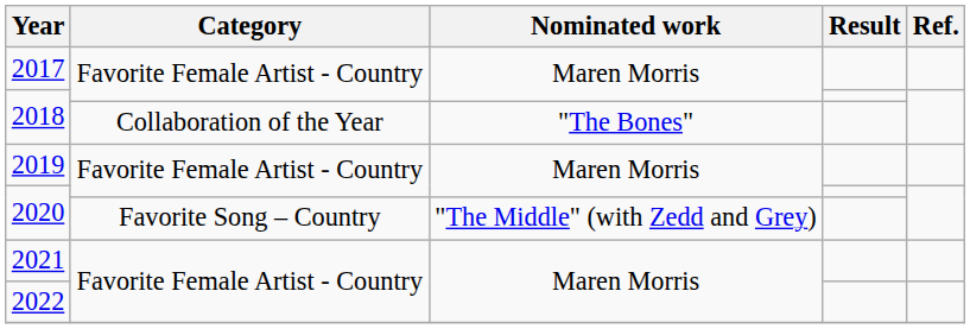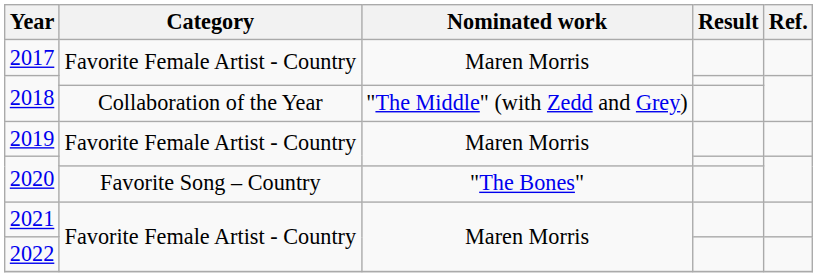2018 / Collaboration of the Year | Nominated work: "The Bones" -> "The Middle" (with Zedd and Grey)
2020 / Favorite Song – Country | Nominated work: "The Middle" (with Zedd and Grey) -> "The Bones"
